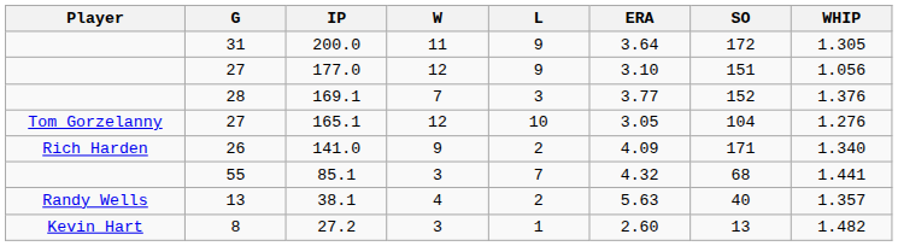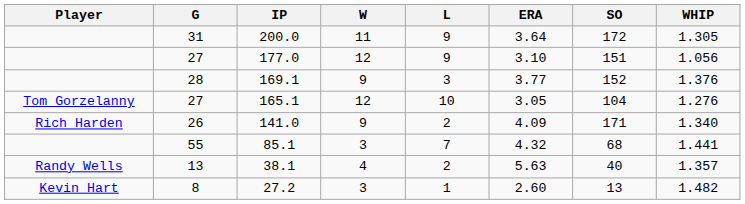169.1 | W: 7 -> 9
